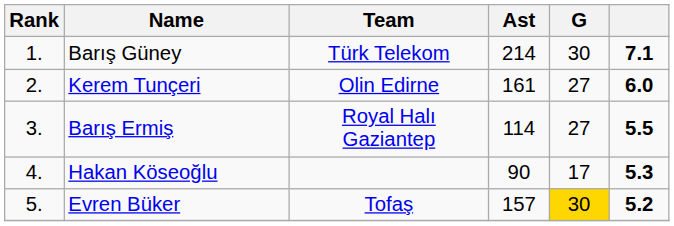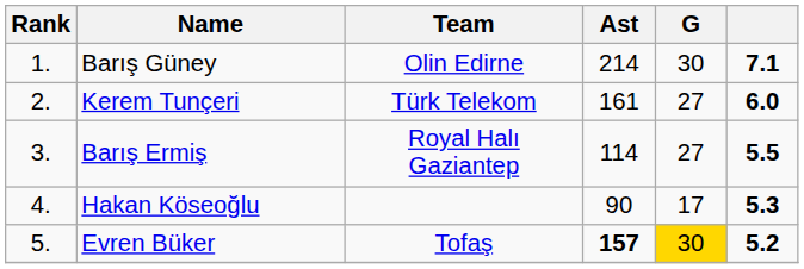Barış Güney | Team: Türk Telekom -> Olin Edirne
Kerem Tunçeri | Team: Olin Edirne -> Türk Telekom
Evren Büker | Ast: normal -> bold
